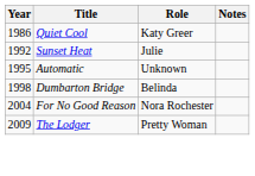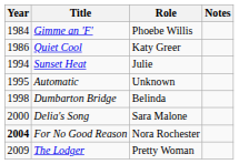+ row: 1984 | Gimme an 'F' | Phoebe Willis
Sunset Heat | Year: 1992 -> 1994
+ row: 2000 | Delia's Song | Sara Malone
For No Good Reason | Year: normal -> bold
